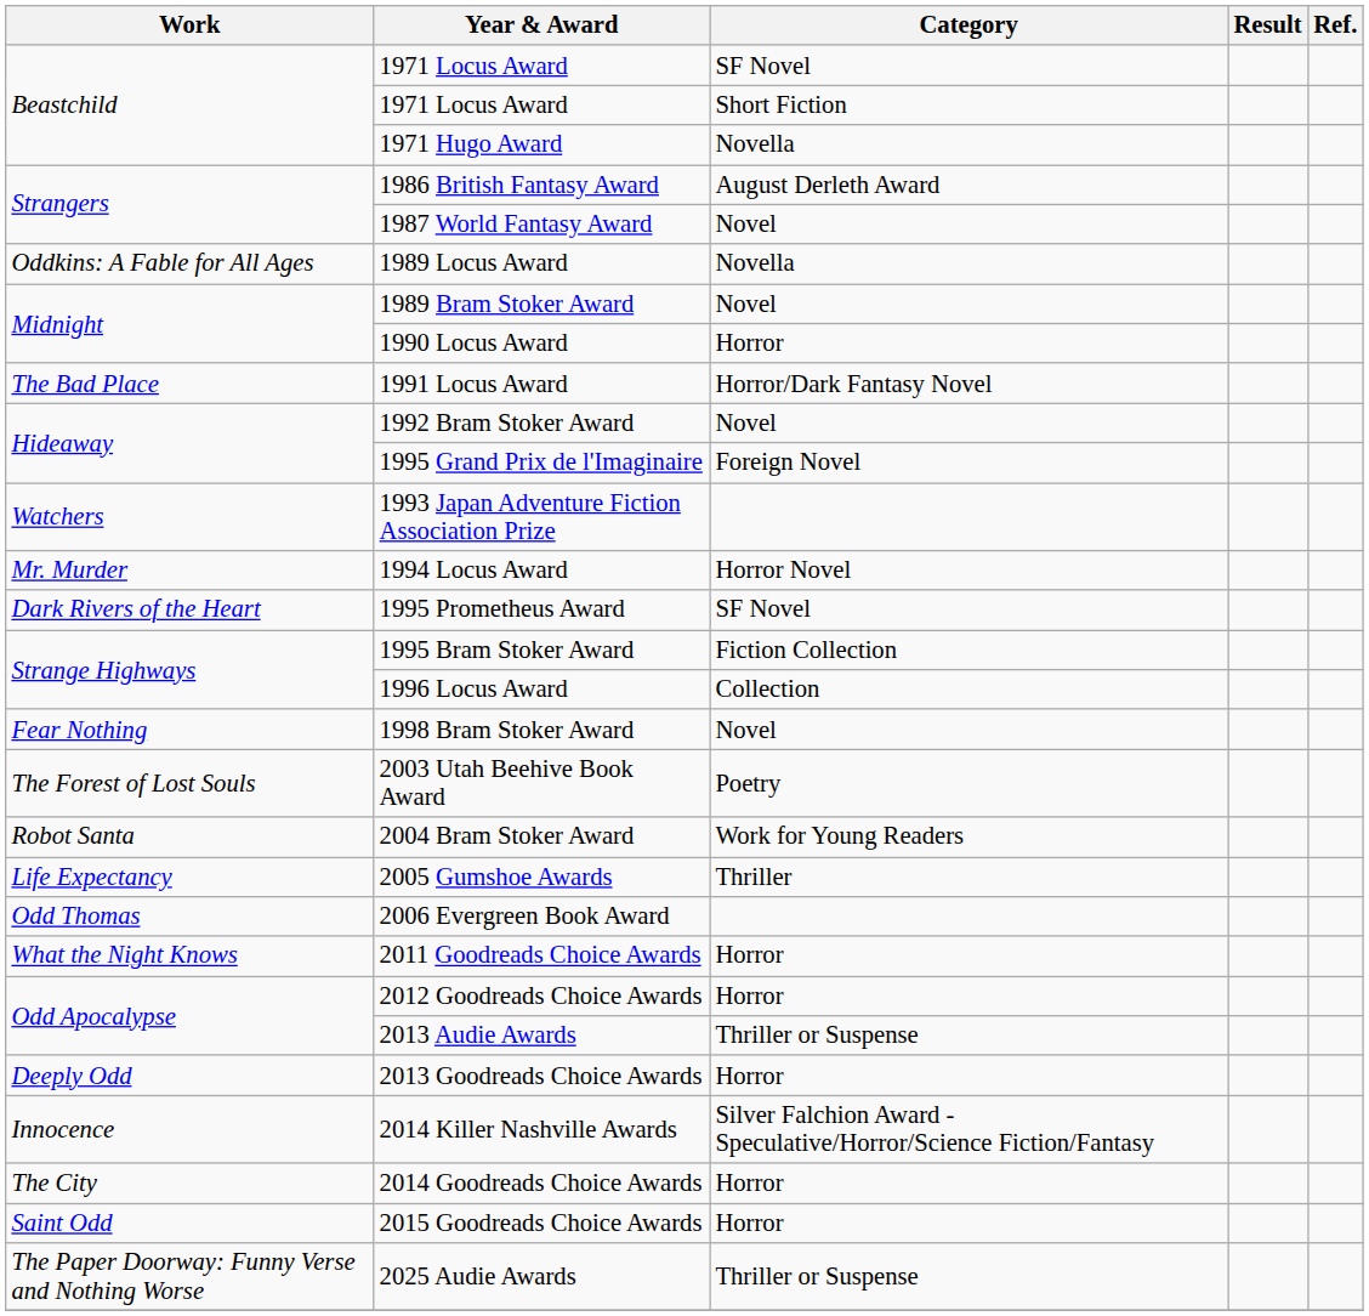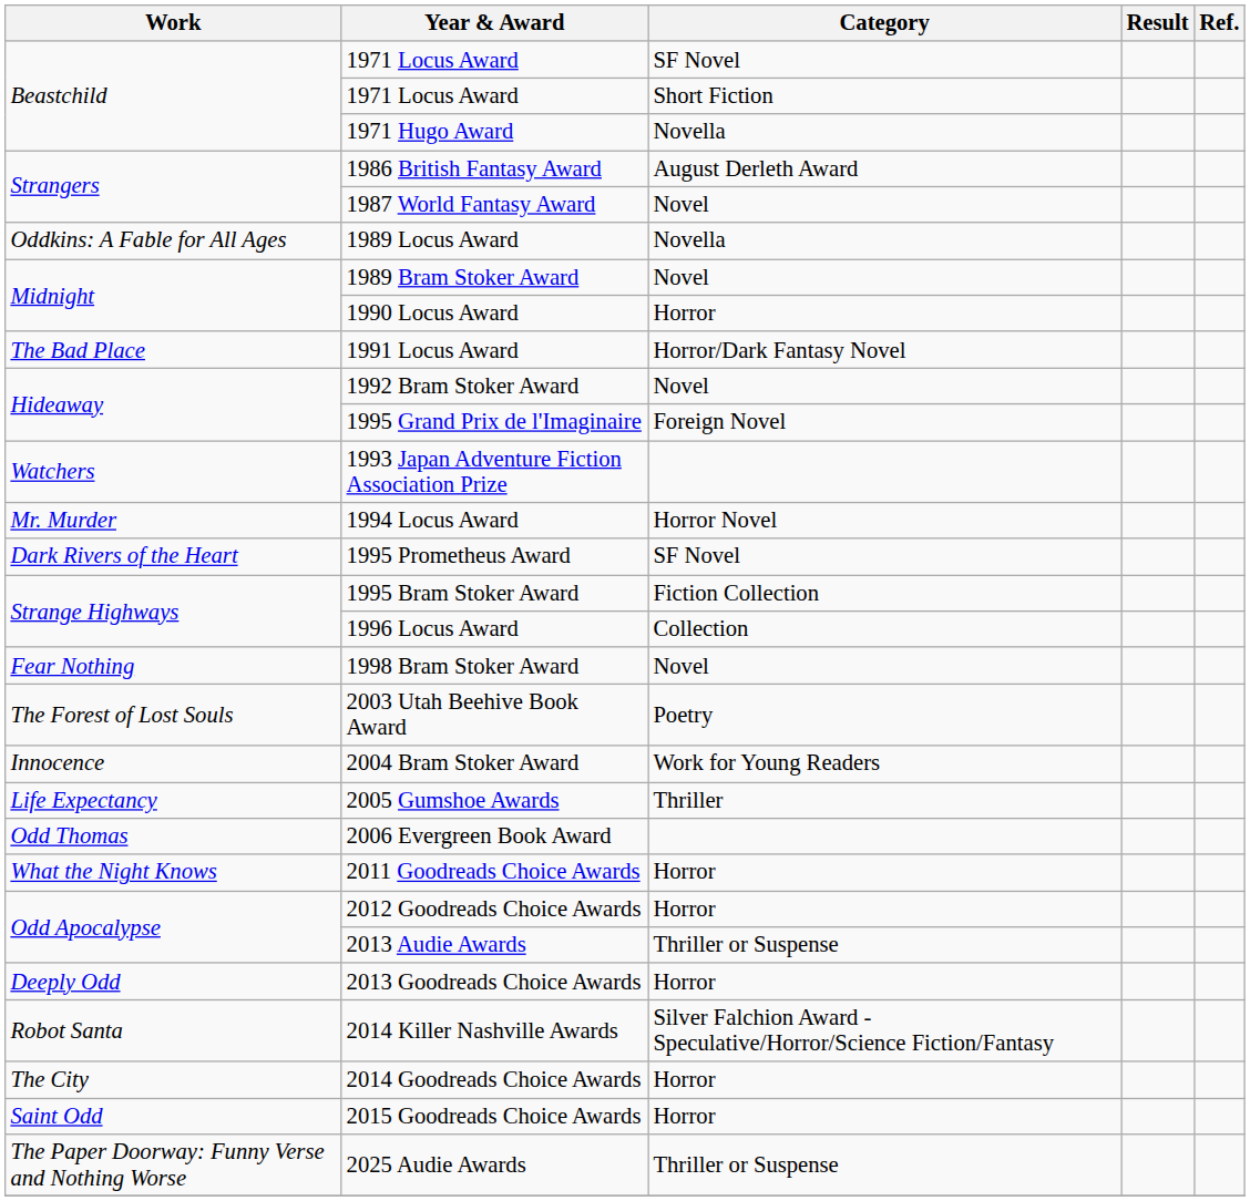2004 Bram Stoker Award | Work: Robot Santa -> Innocence
2014 Killer Nashville Awards | Work: Innocence -> Robot Santa
